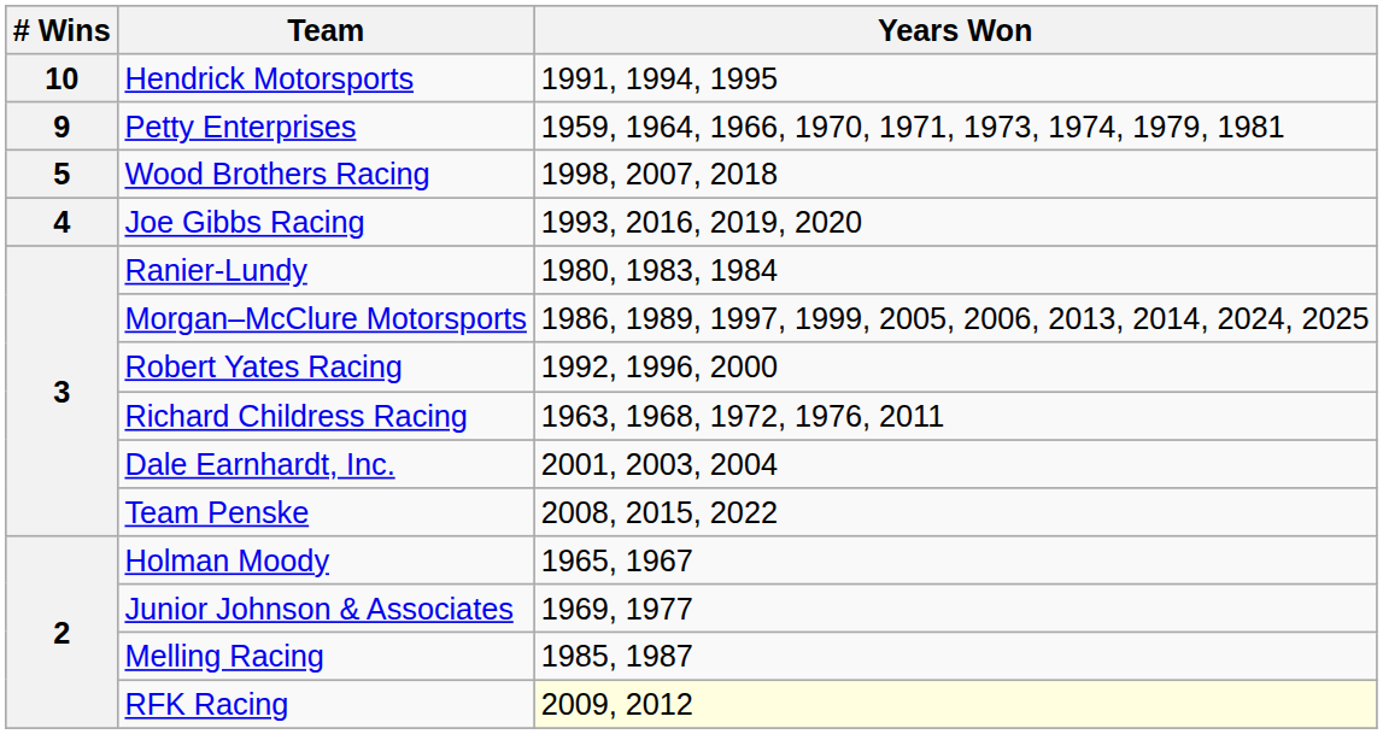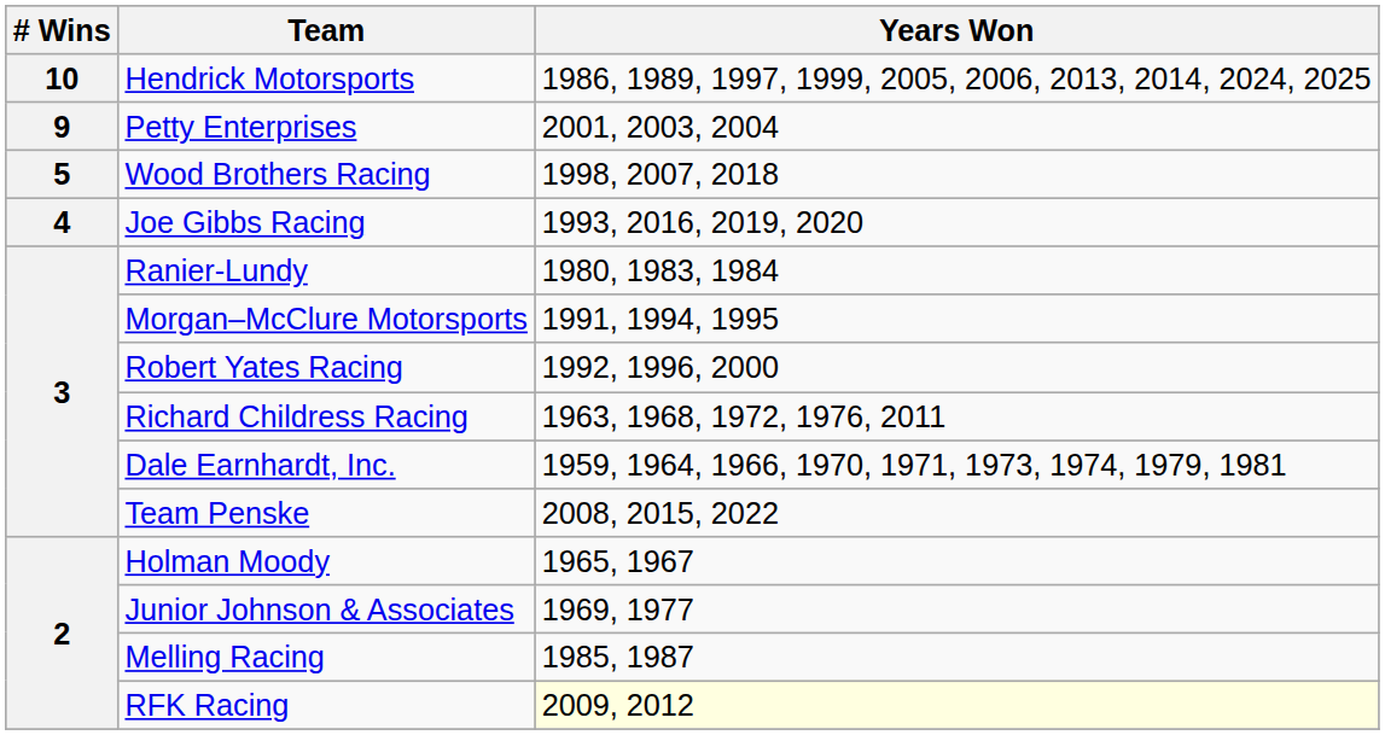Hendrick Motorsports | Years Won: 1991, 1994, 1995 -> 1986, 1989, 1997, 1999, 2005, 2006, 2013, 2014, 2024, 2025
Petty Enterprises | Years Won: 1959, 1964, 1966, 1970, 1971, 1973, 1974, 1979, 1981 -> 2001, 2003, 2004
Morgan–McClure Motorsports | Years Won: 1986, 1989, 1997, 1999, 2005, 2006, 2013, 2014, 2024, 2025 -> 1991, 1994, 1995
Dale Earnhardt, Inc. | Years Won: 2001, 2003, 2004 -> 1959, 1964, 1966, 1970, 1971, 1973, 1974, 1979, 1981
